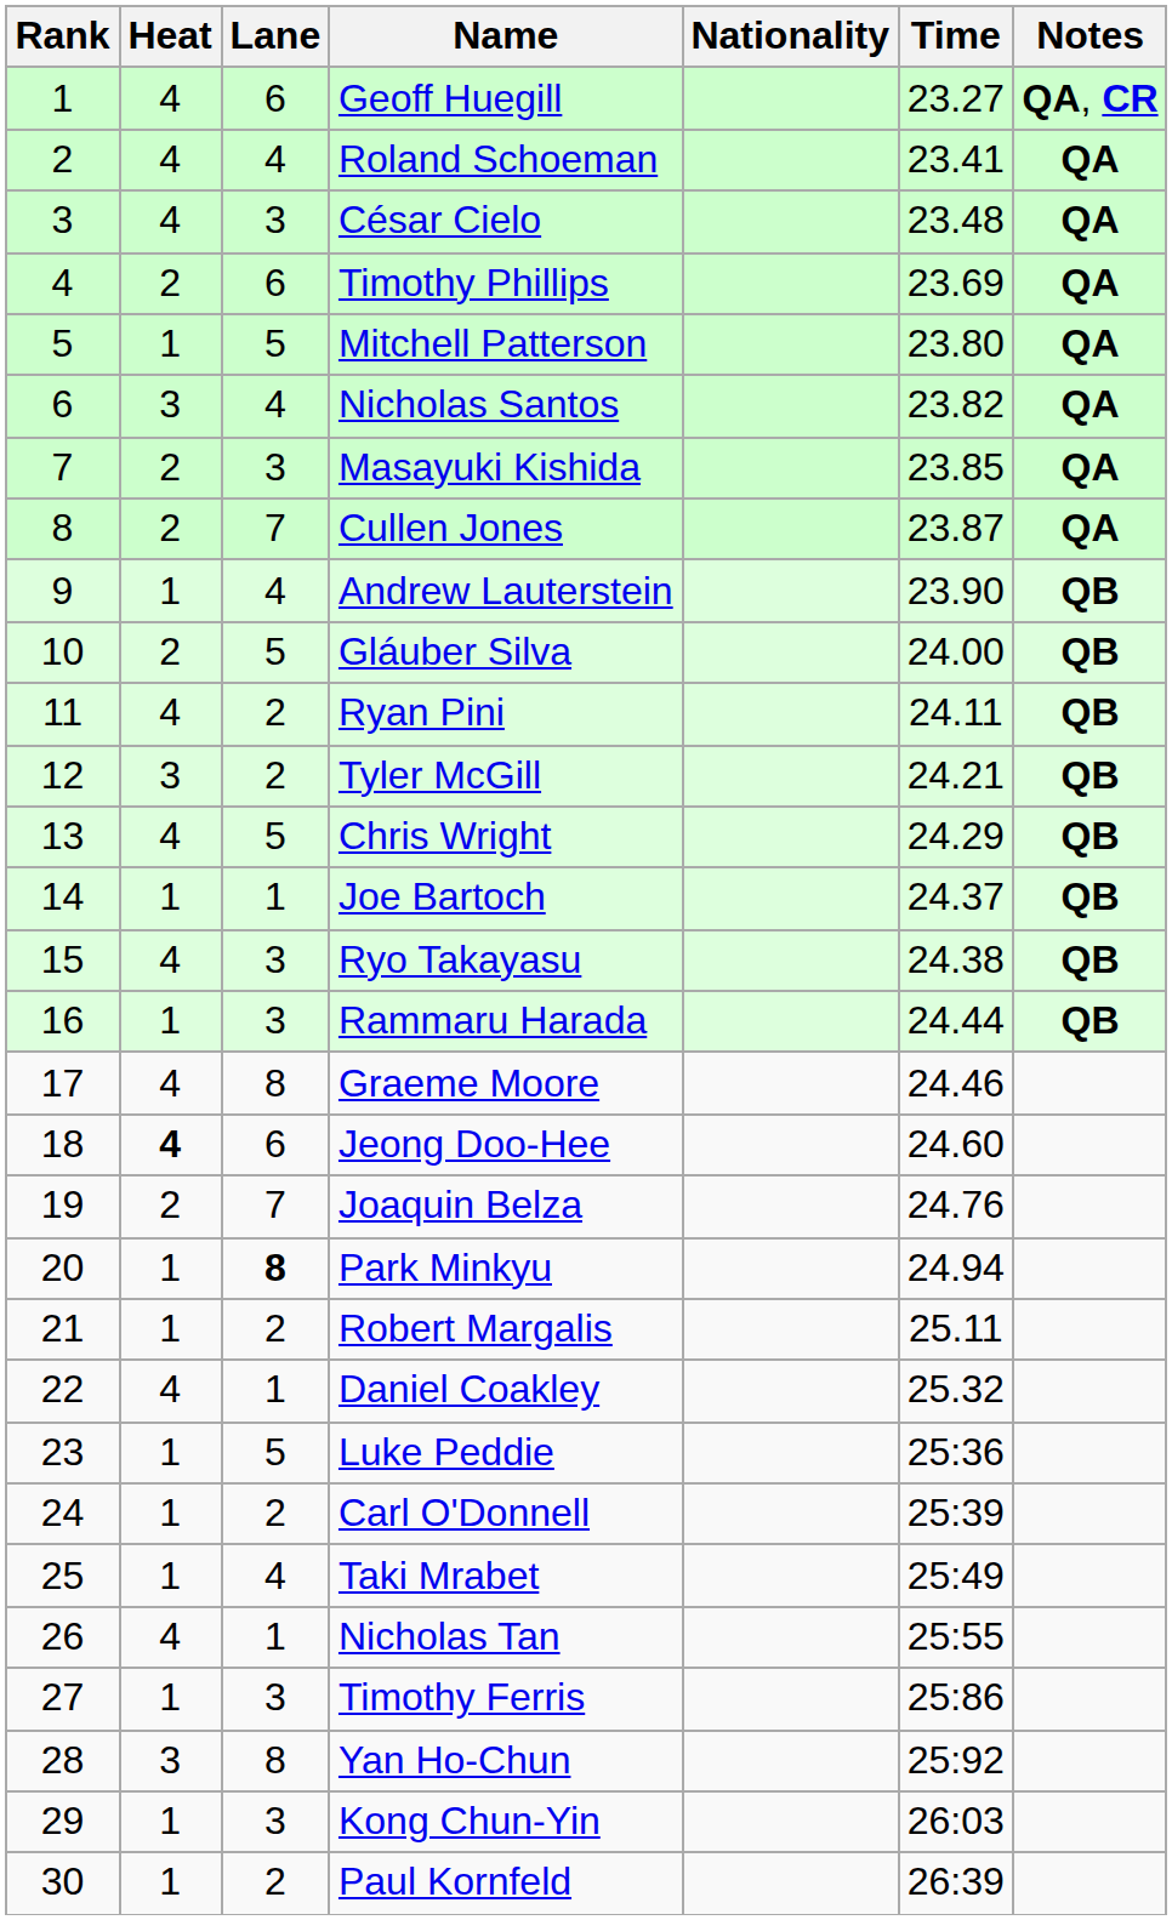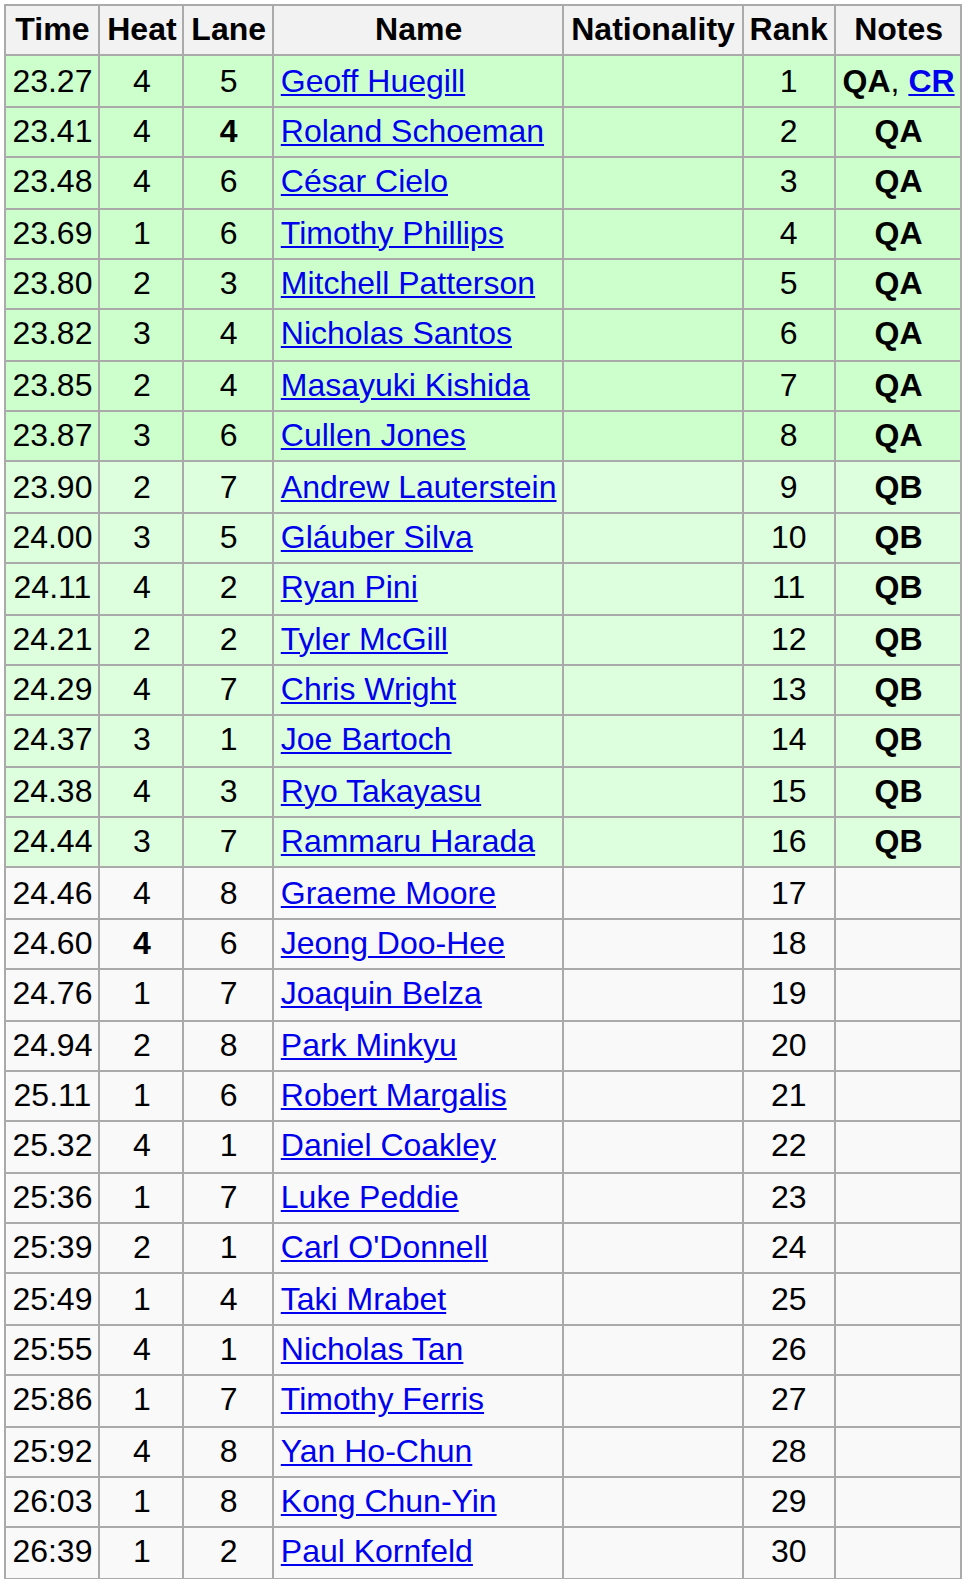columns swapped: Rank <-> Time
Geoff Huegill | Lane: 6 -> 5
Roland Schoeman | Lane: normal -> bold
César Cielo | Lane: 3 -> 6
Timothy Phillips | Heat: 2 -> 1
Mitchell Patterson | Heat: 1 -> 2
Mitchell Patterson | Lane: 5 -> 3
Masayuki Kishida | Lane: 3 -> 4
Cullen Jones | Heat: 2 -> 3
Cullen Jones | Lane: 7 -> 6
Andrew Lauterstein | Heat: 1 -> 2
Andrew Lauterstein | Lane: 4 -> 7
Gláuber Silva | Heat: 2 -> 3
Tyler McGill | Heat: 3 -> 2
Chris Wright | Lane: 5 -> 7
Joe Bartoch | Heat: 1 -> 3
Rammaru Harada | Heat: 1 -> 3
Rammaru Harada | Lane: 3 -> 7
Joaquin Belza | Heat: 2 -> 1
Park Minkyu | Heat: 1 -> 2
Park Minkyu | Lane: bold -> normal
Robert Margalis | Lane: 2 -> 6
Luke Peddie | Lane: 5 -> 7
Carl O'Donnell | Heat: 1 -> 2
Carl O'Donnell | Lane: 2 -> 1
Timothy Ferris | Lane: 3 -> 7
Yan Ho-Chun | Heat: 3 -> 4
Kong Chun-Yin | Lane: 3 -> 8
